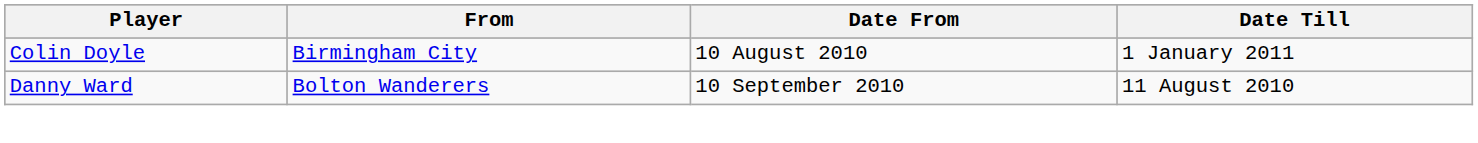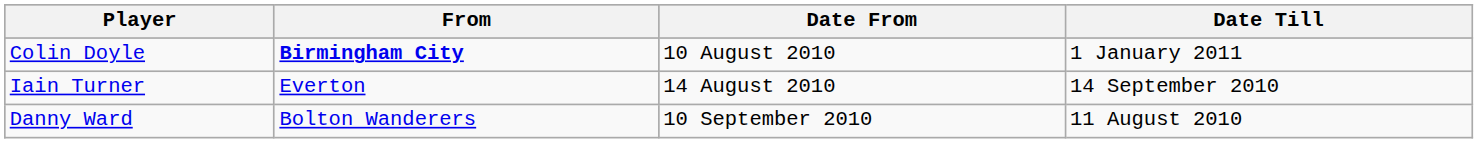Colin Doyle | From: normal -> bold
+ row: Iain Turner | Everton | 14 August 2010 | 14 September 2010
